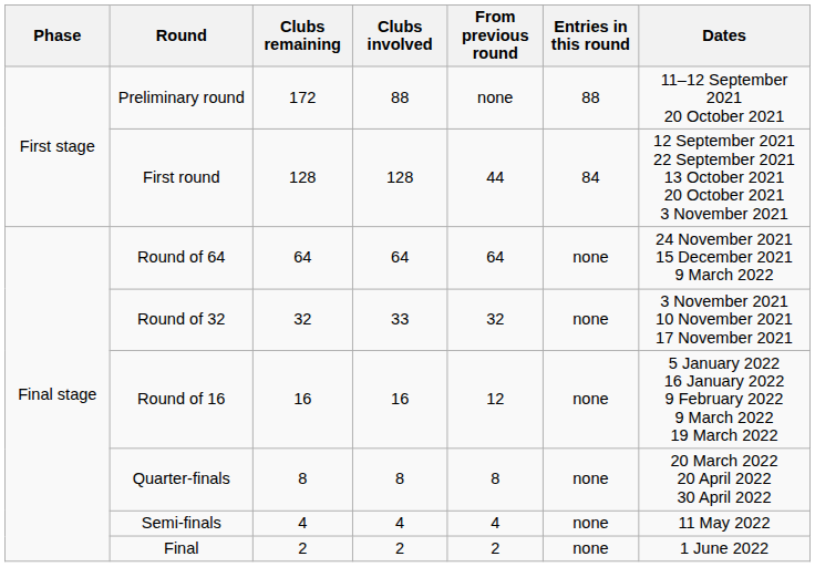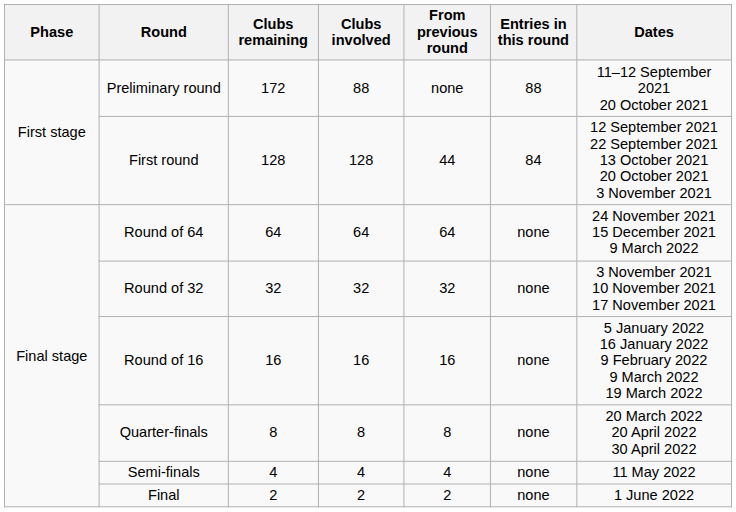Round of 32 | Clubs involved: 33 -> 32
Round of 16 | From previous round: 12 -> 16
